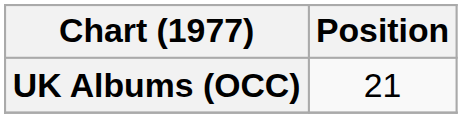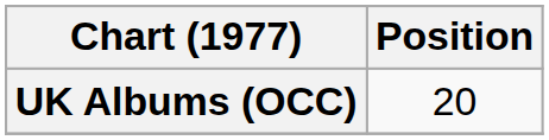UK Albums (OCC) | Position: 21 -> 20
